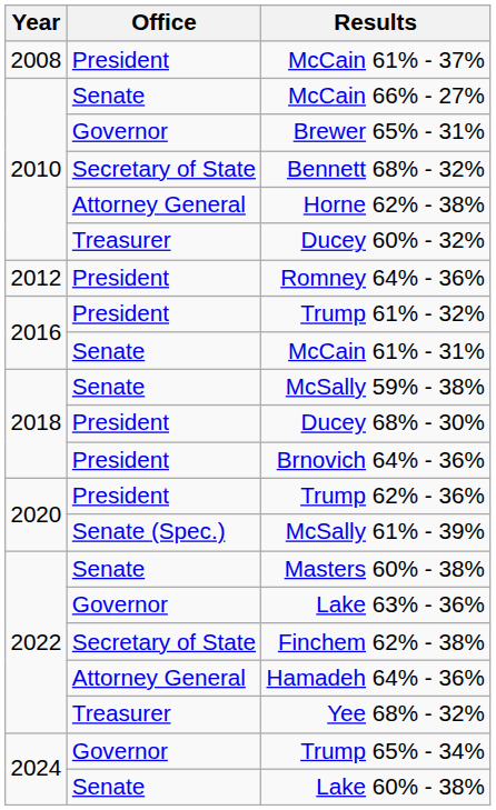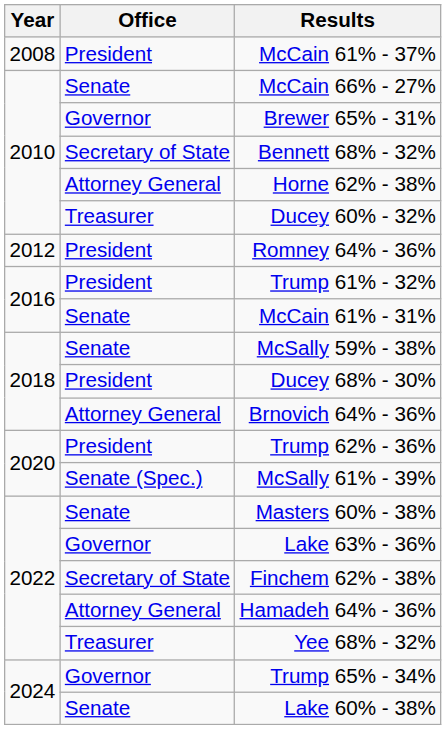Brnovich 64% - 36% | Office: President -> Attorney General
